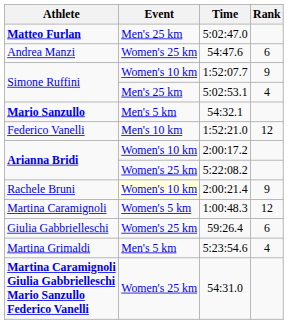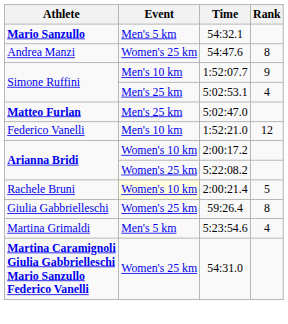rows swapped: 5:02:47.0 <-> 54:32.1
54:47.6 | Rank: 6 -> 8
1:52:07.7 | Event: Women's 10 km -> Men's 10 km
2:00:21.4 | Rank: 9 -> 5
- row: Martina Caramignoli | Women's 5 km | 1:00:48.3 | 12
59:26.4 | Rank: 6 -> 8
